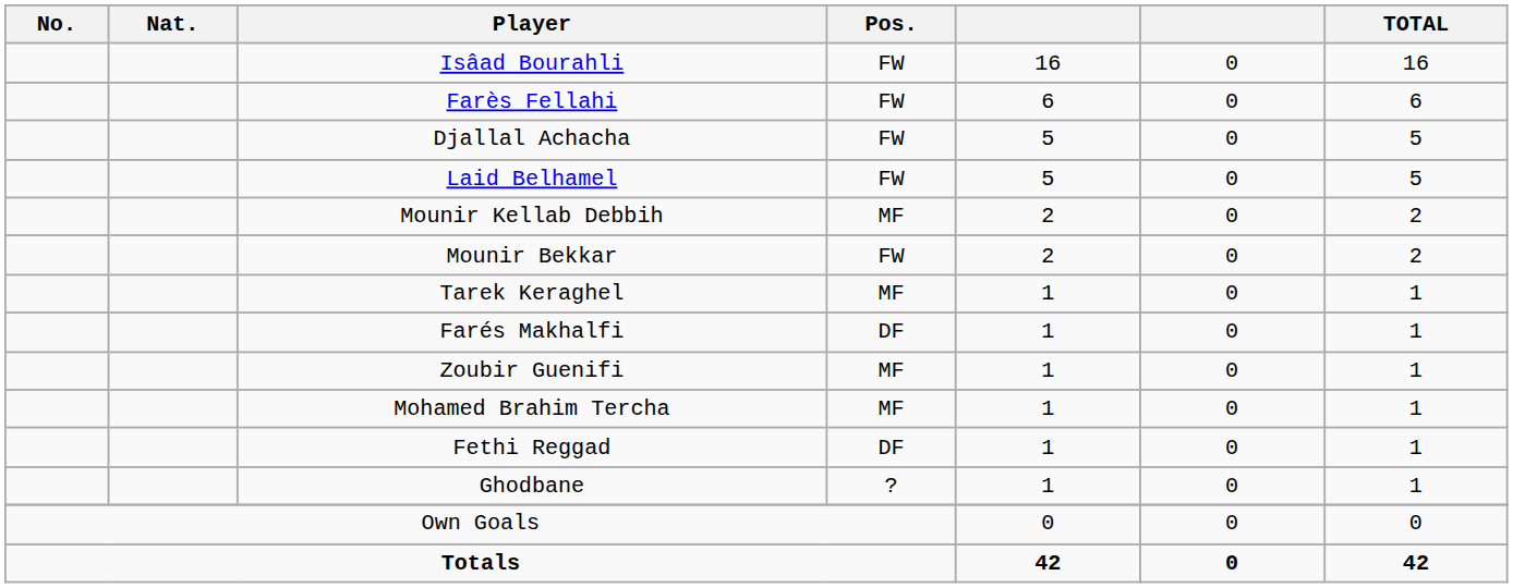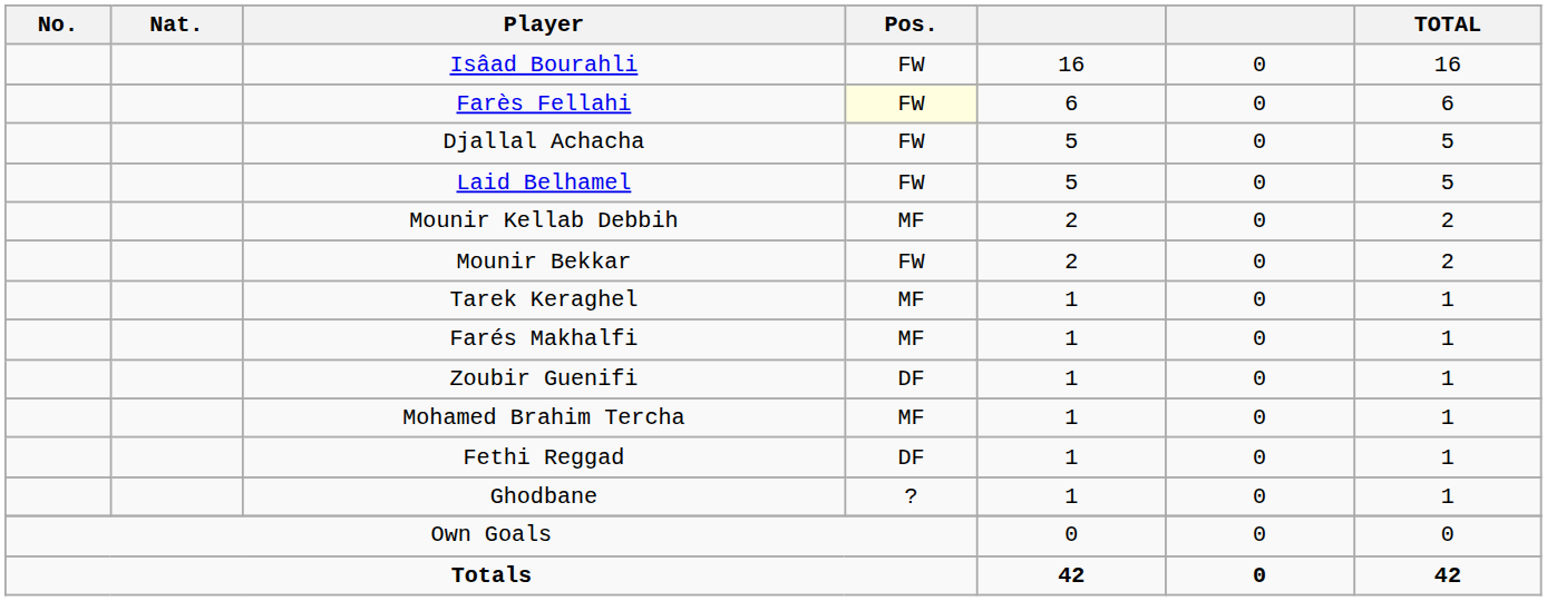Farès Fellahi | Pos.: no background -> lightyellow background
Farés Makhalfi | Pos.: DF -> MF
Zoubir Guenifi | Pos.: MF -> DF
